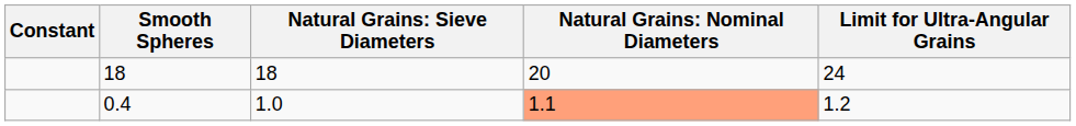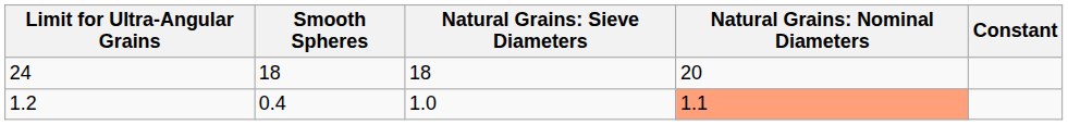columns swapped: Constant <-> Limit for Ultra-Angular Grains
